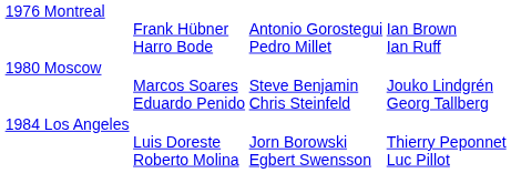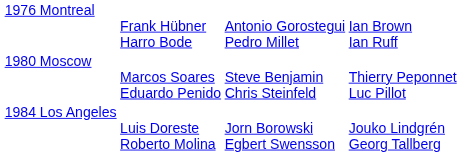1980 Moscow | column 4: Jouko Lindgrén Georg Tallberg -> Thierry Peponnet Luc Pillot
1984 Los Angeles | column 4: Thierry Peponnet Luc Pillot -> Jouko Lindgrén Georg Tallberg
